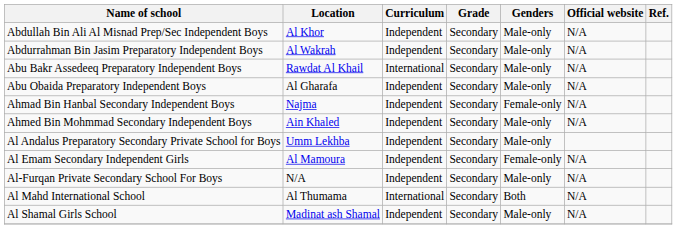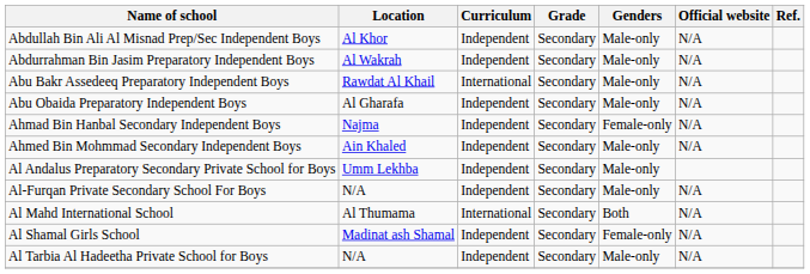- row: Al Emam Secondary Independent Girls | Al Mamoura | Independent | Secondary | Female-only | N/A
Al Shamal Girls School | Genders: Male-only -> Female-only
+ row: Al Tarbia Al Hadeetha Private School for Boys | N/A | Independent | Secondary | Male-only | N/A
